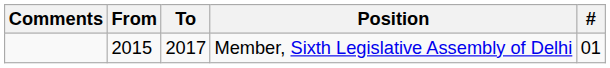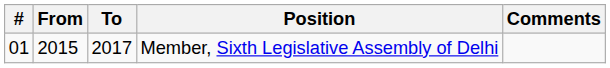columns swapped: # <-> Comments
